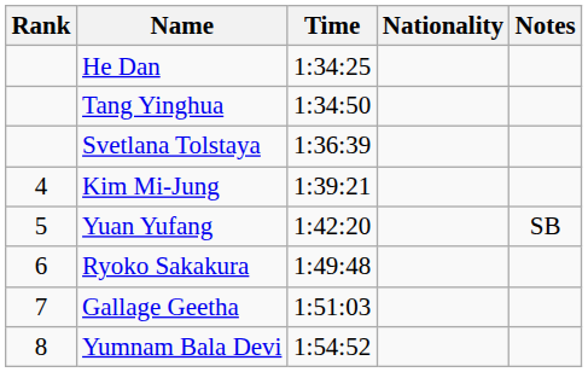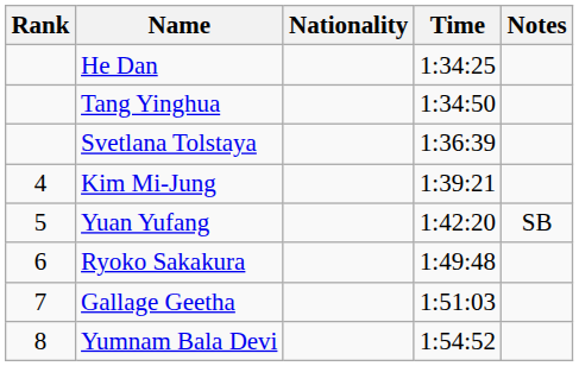columns swapped: Nationality <-> Time
